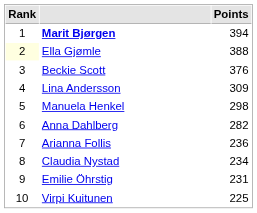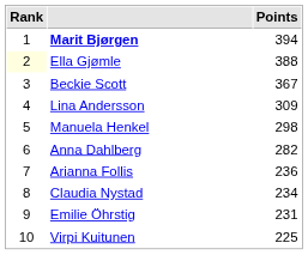Beckie Scott | Points: 376 -> 367
